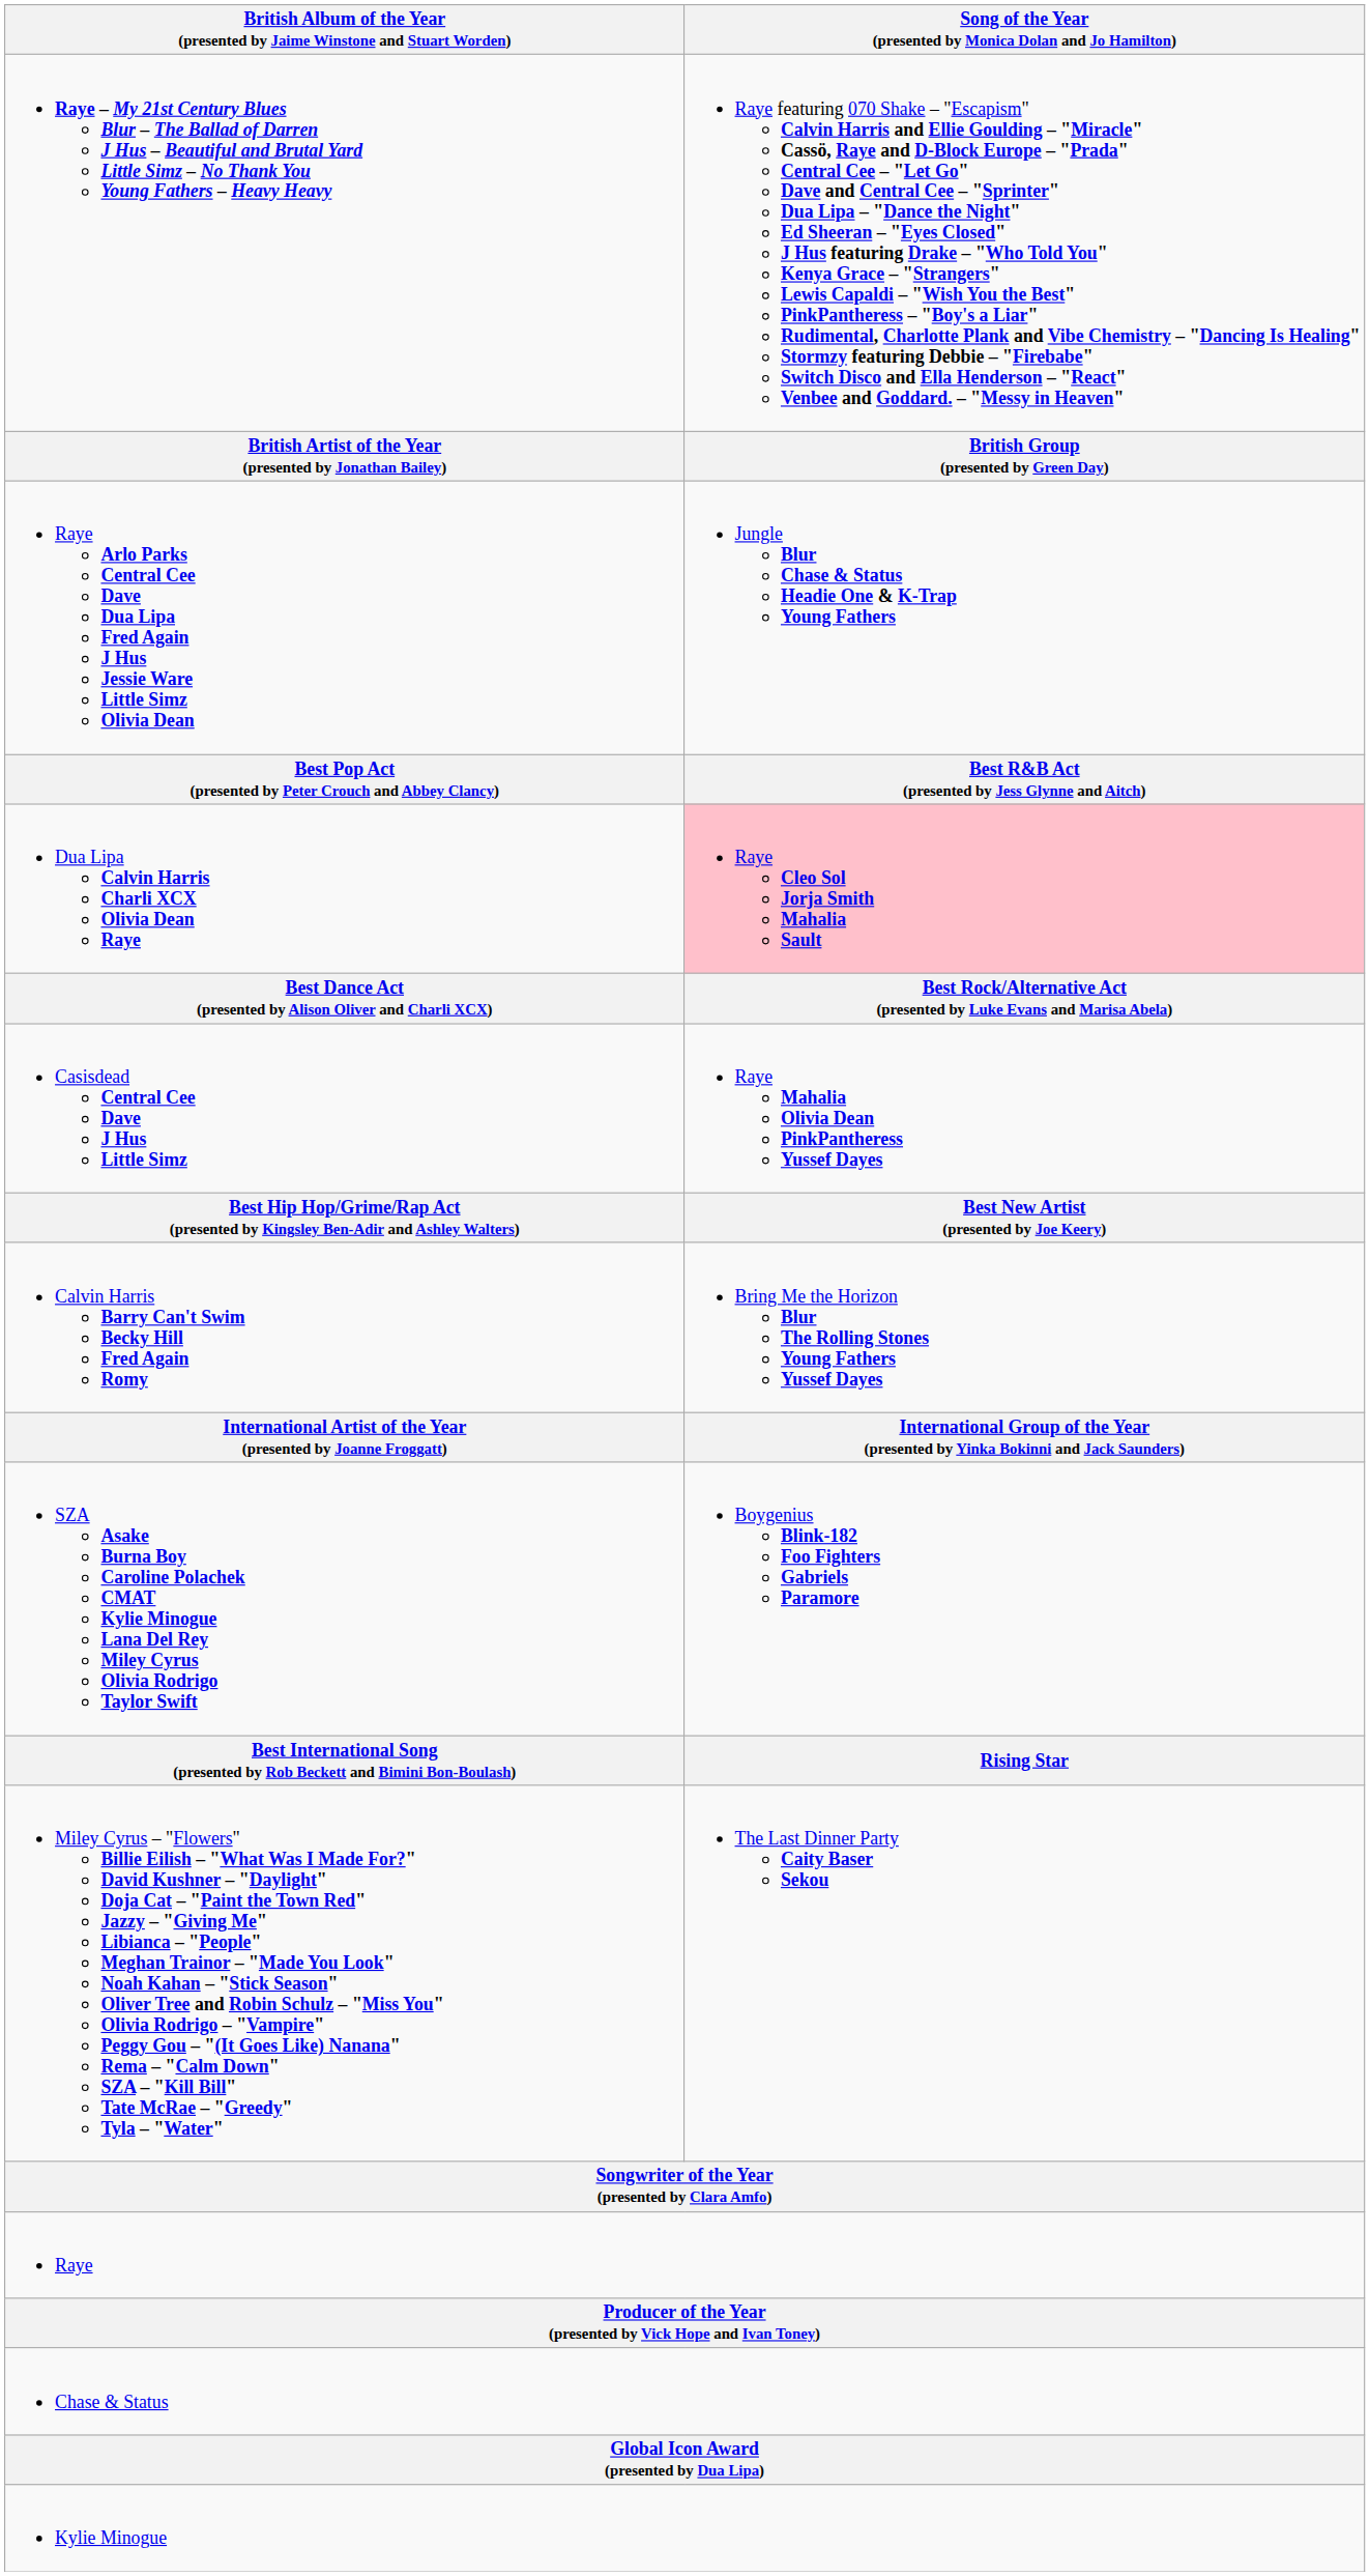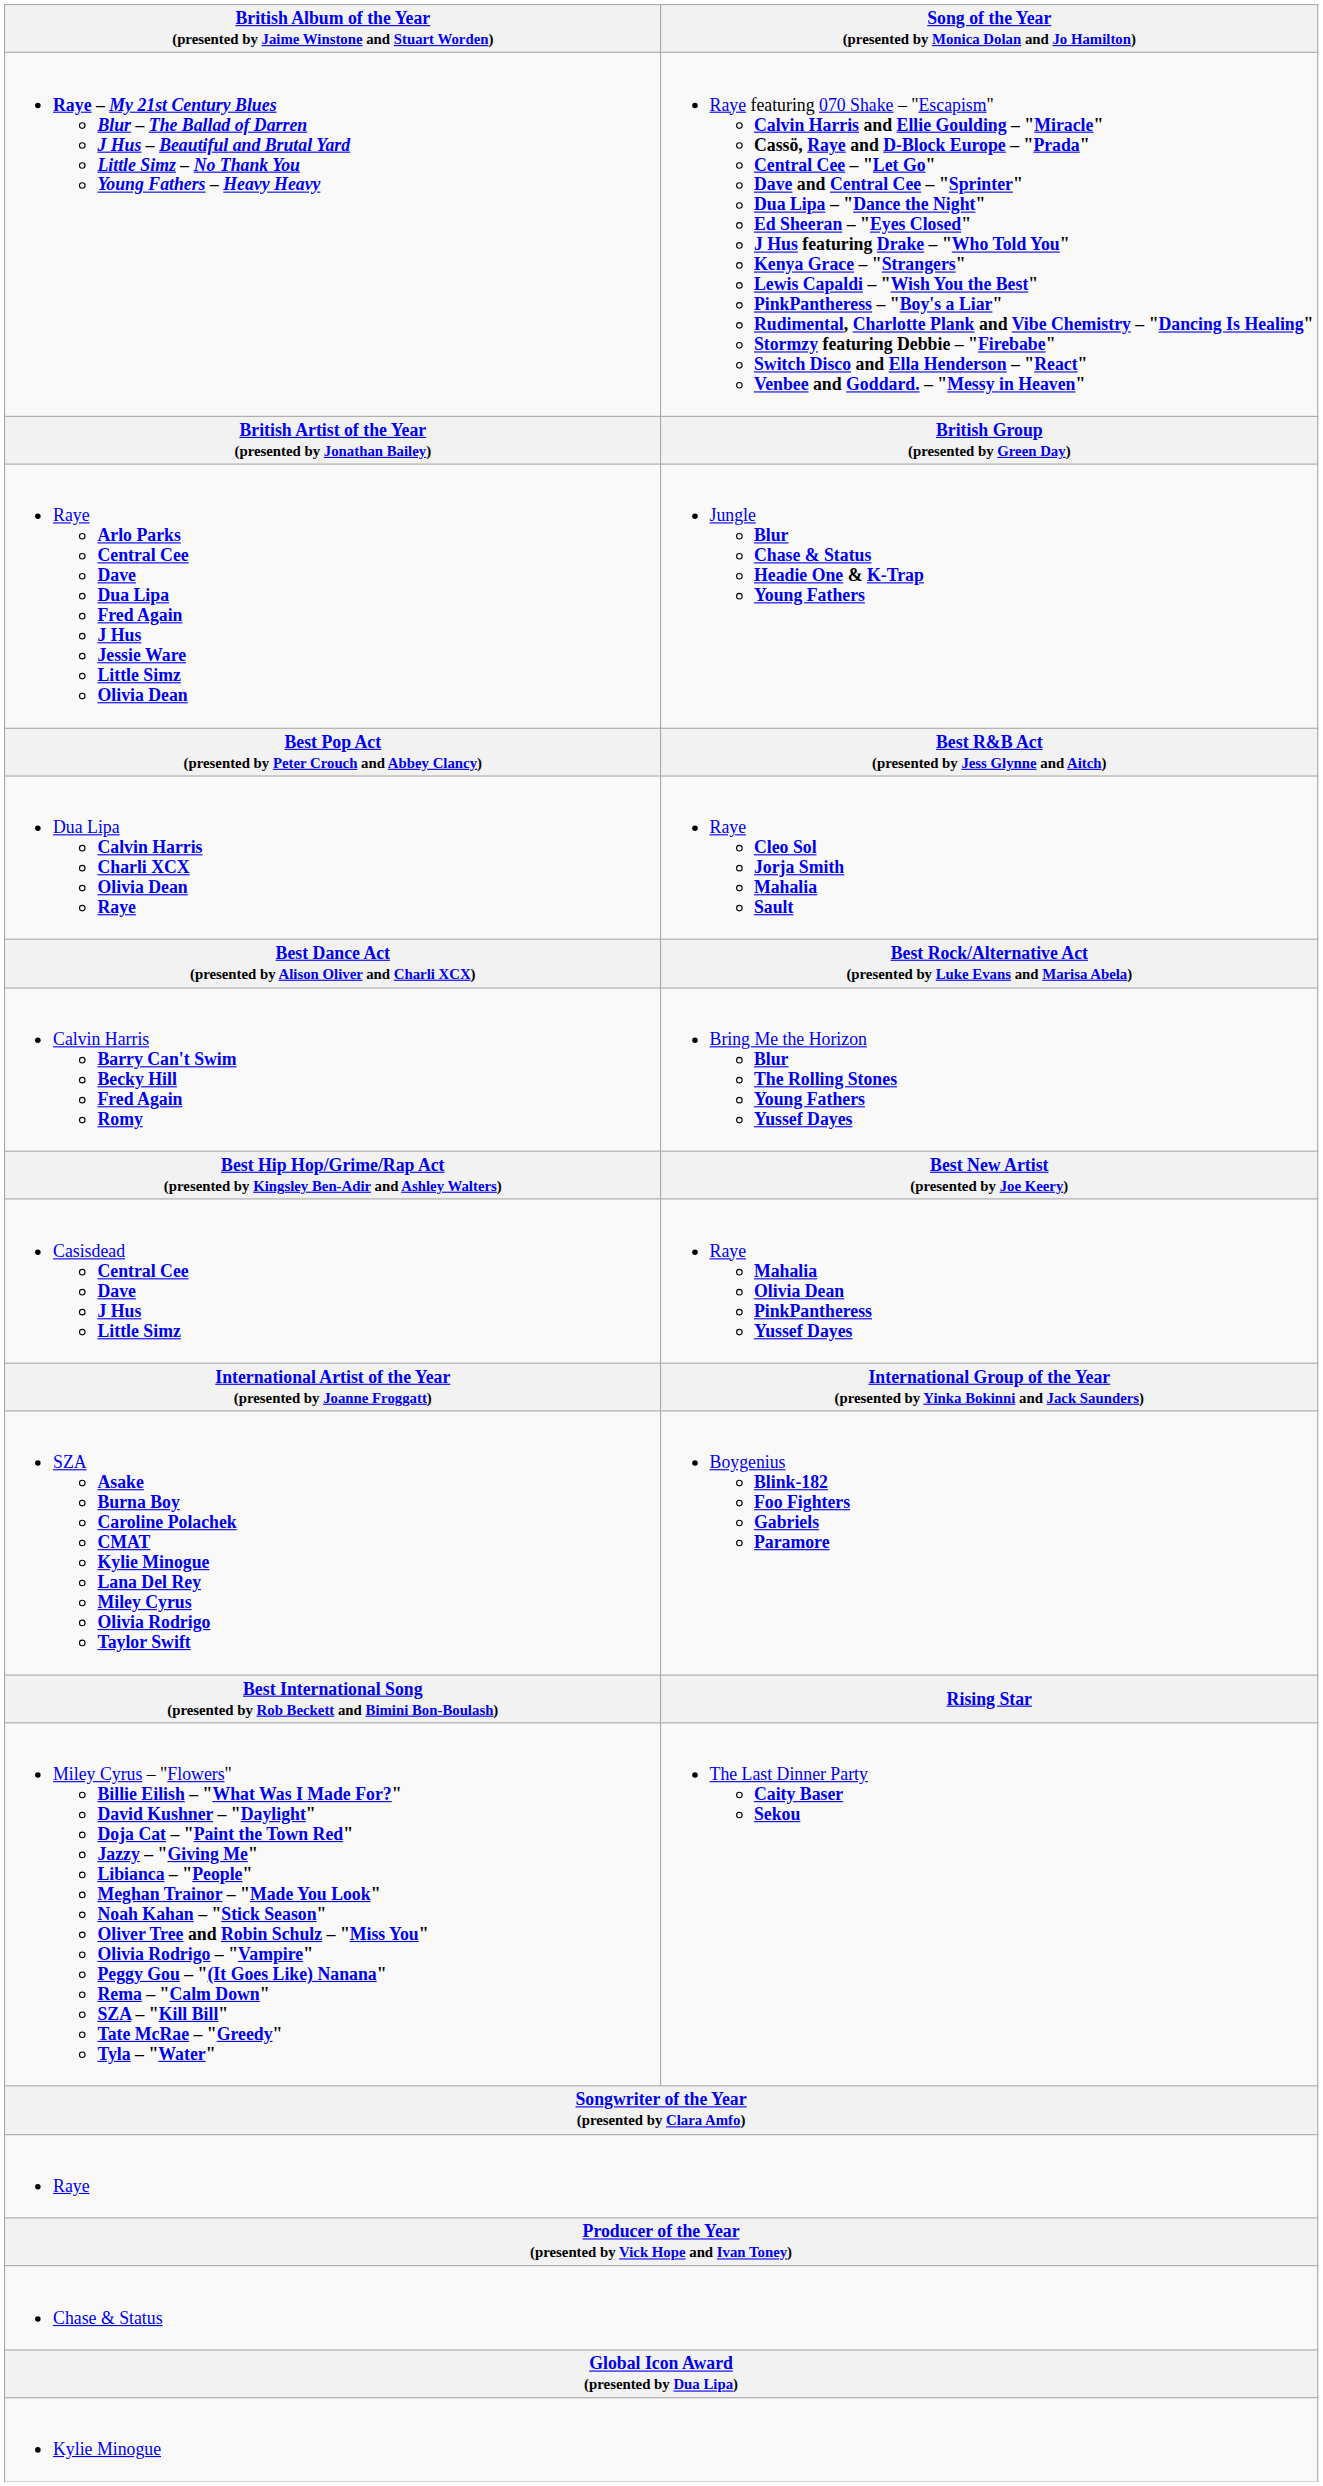Dua Lipa Calvin Harris Charli XCX Olivia Dean Raye | Song of the Year (presented by Monica Dolan and Jo Hamilton): pink background -> no background
rows swapped: Calvin Harris Barry Can't Swim Becky Hill Fred Again Romy <-> Casisdead Central Cee Dave J Hus Little Simz
